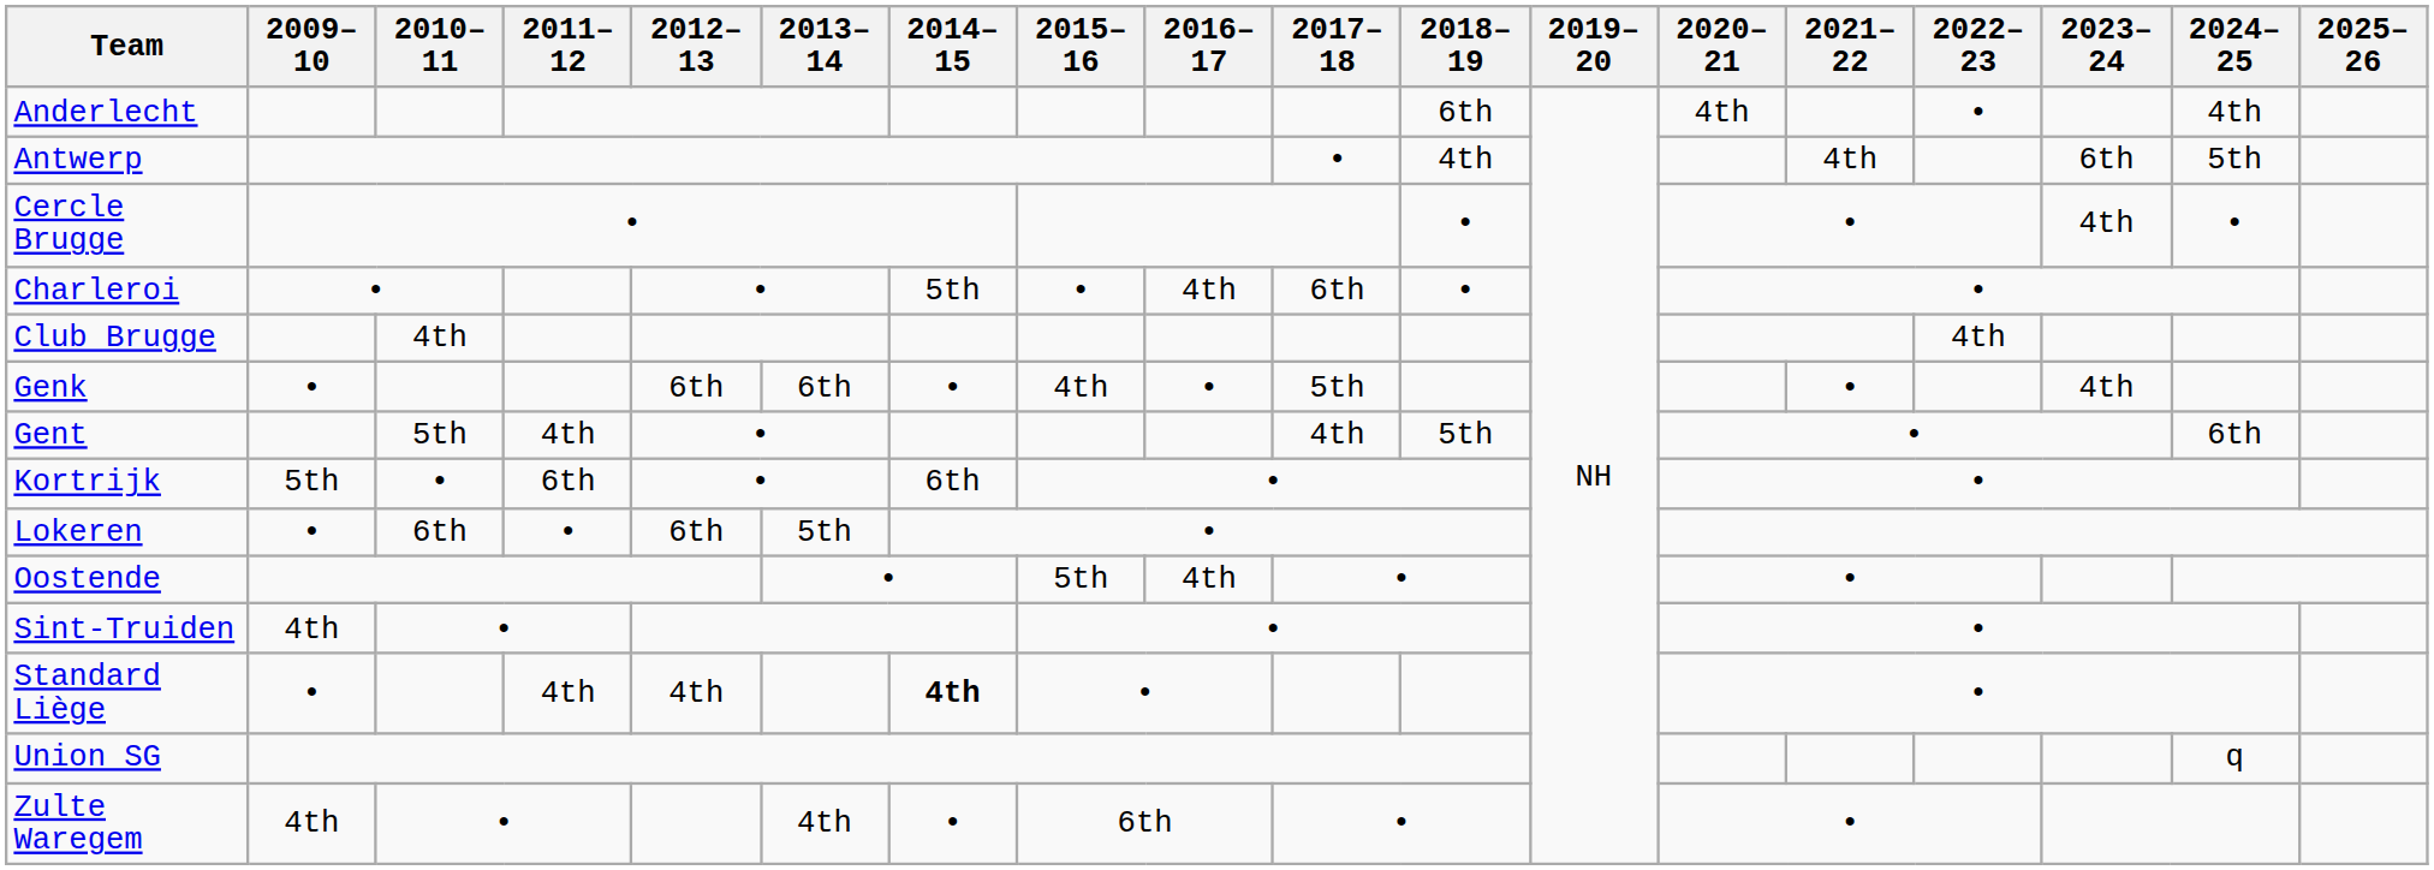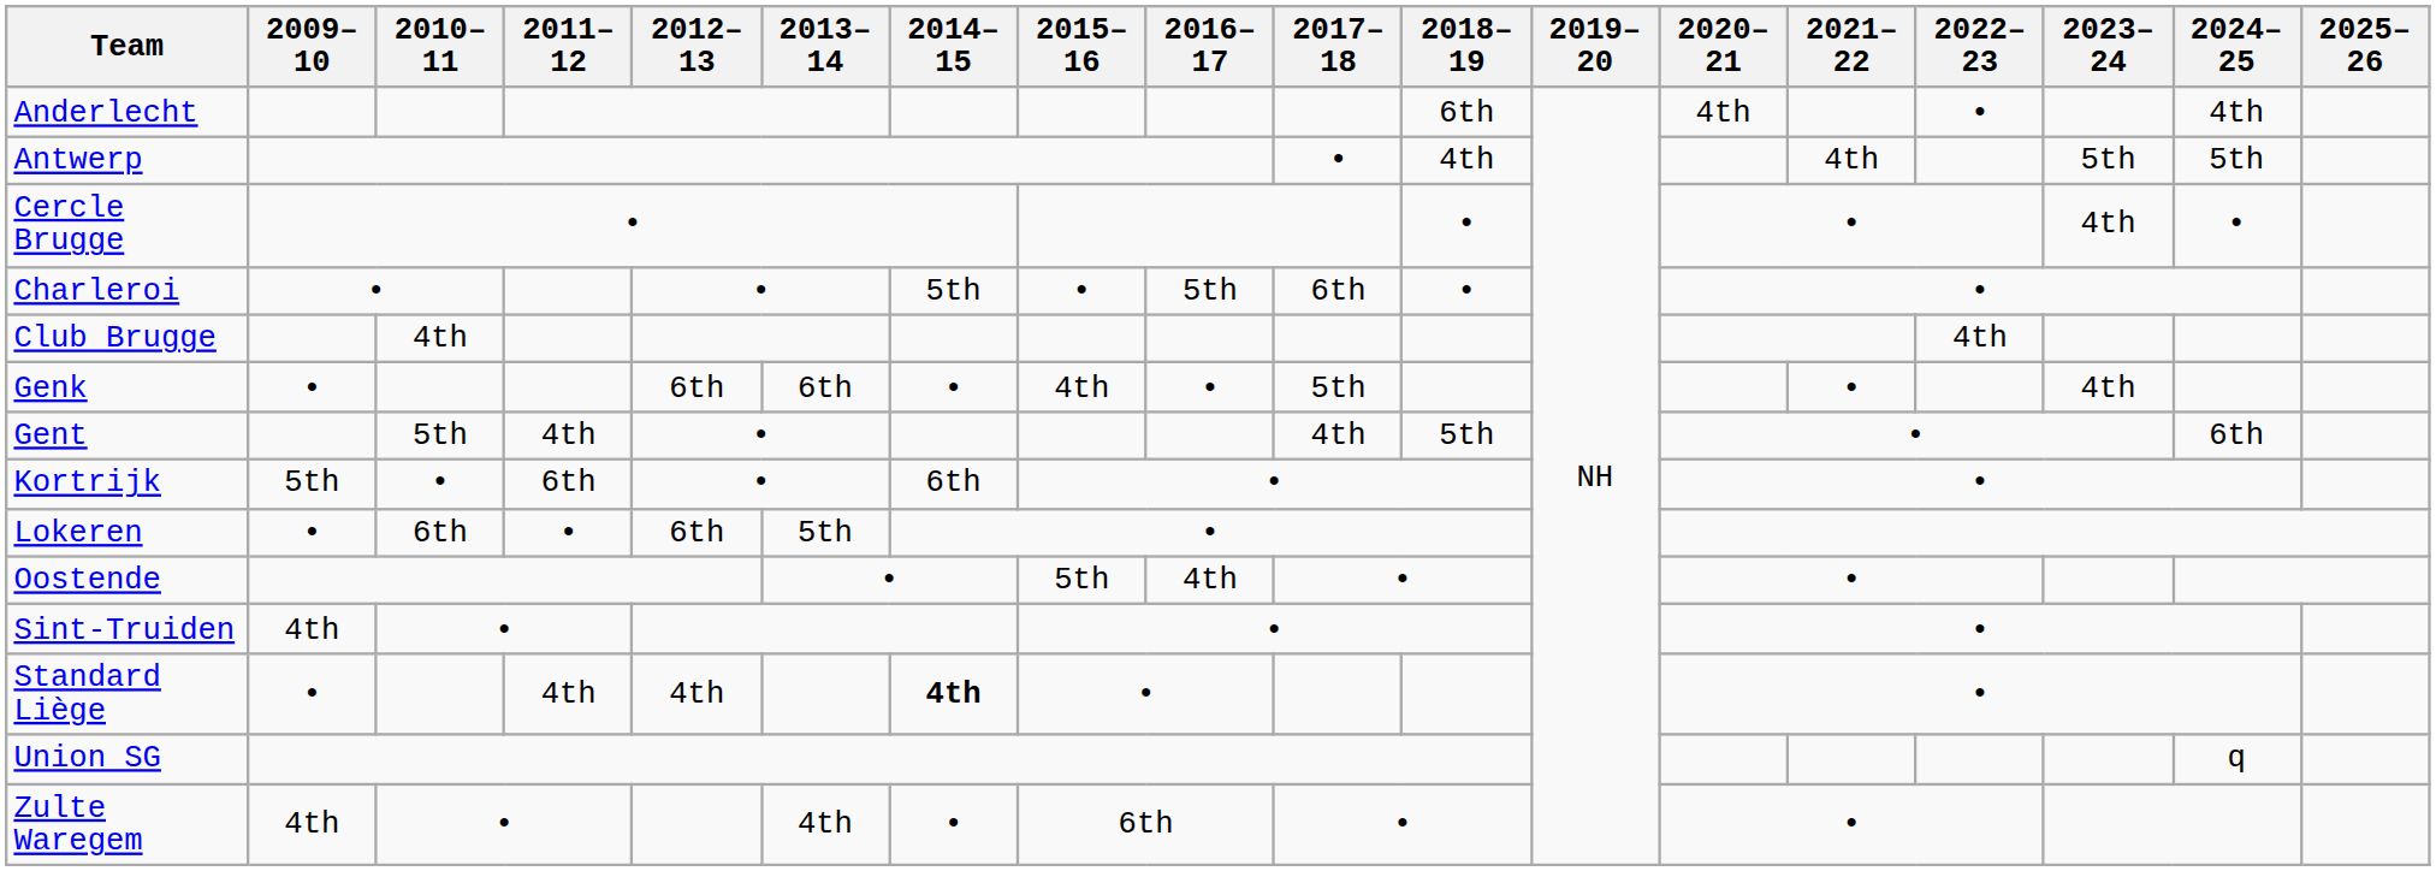Antwerp | 2023–24: 6th -> 5th
Charleroi | 2016–17: 4th -> 5th
